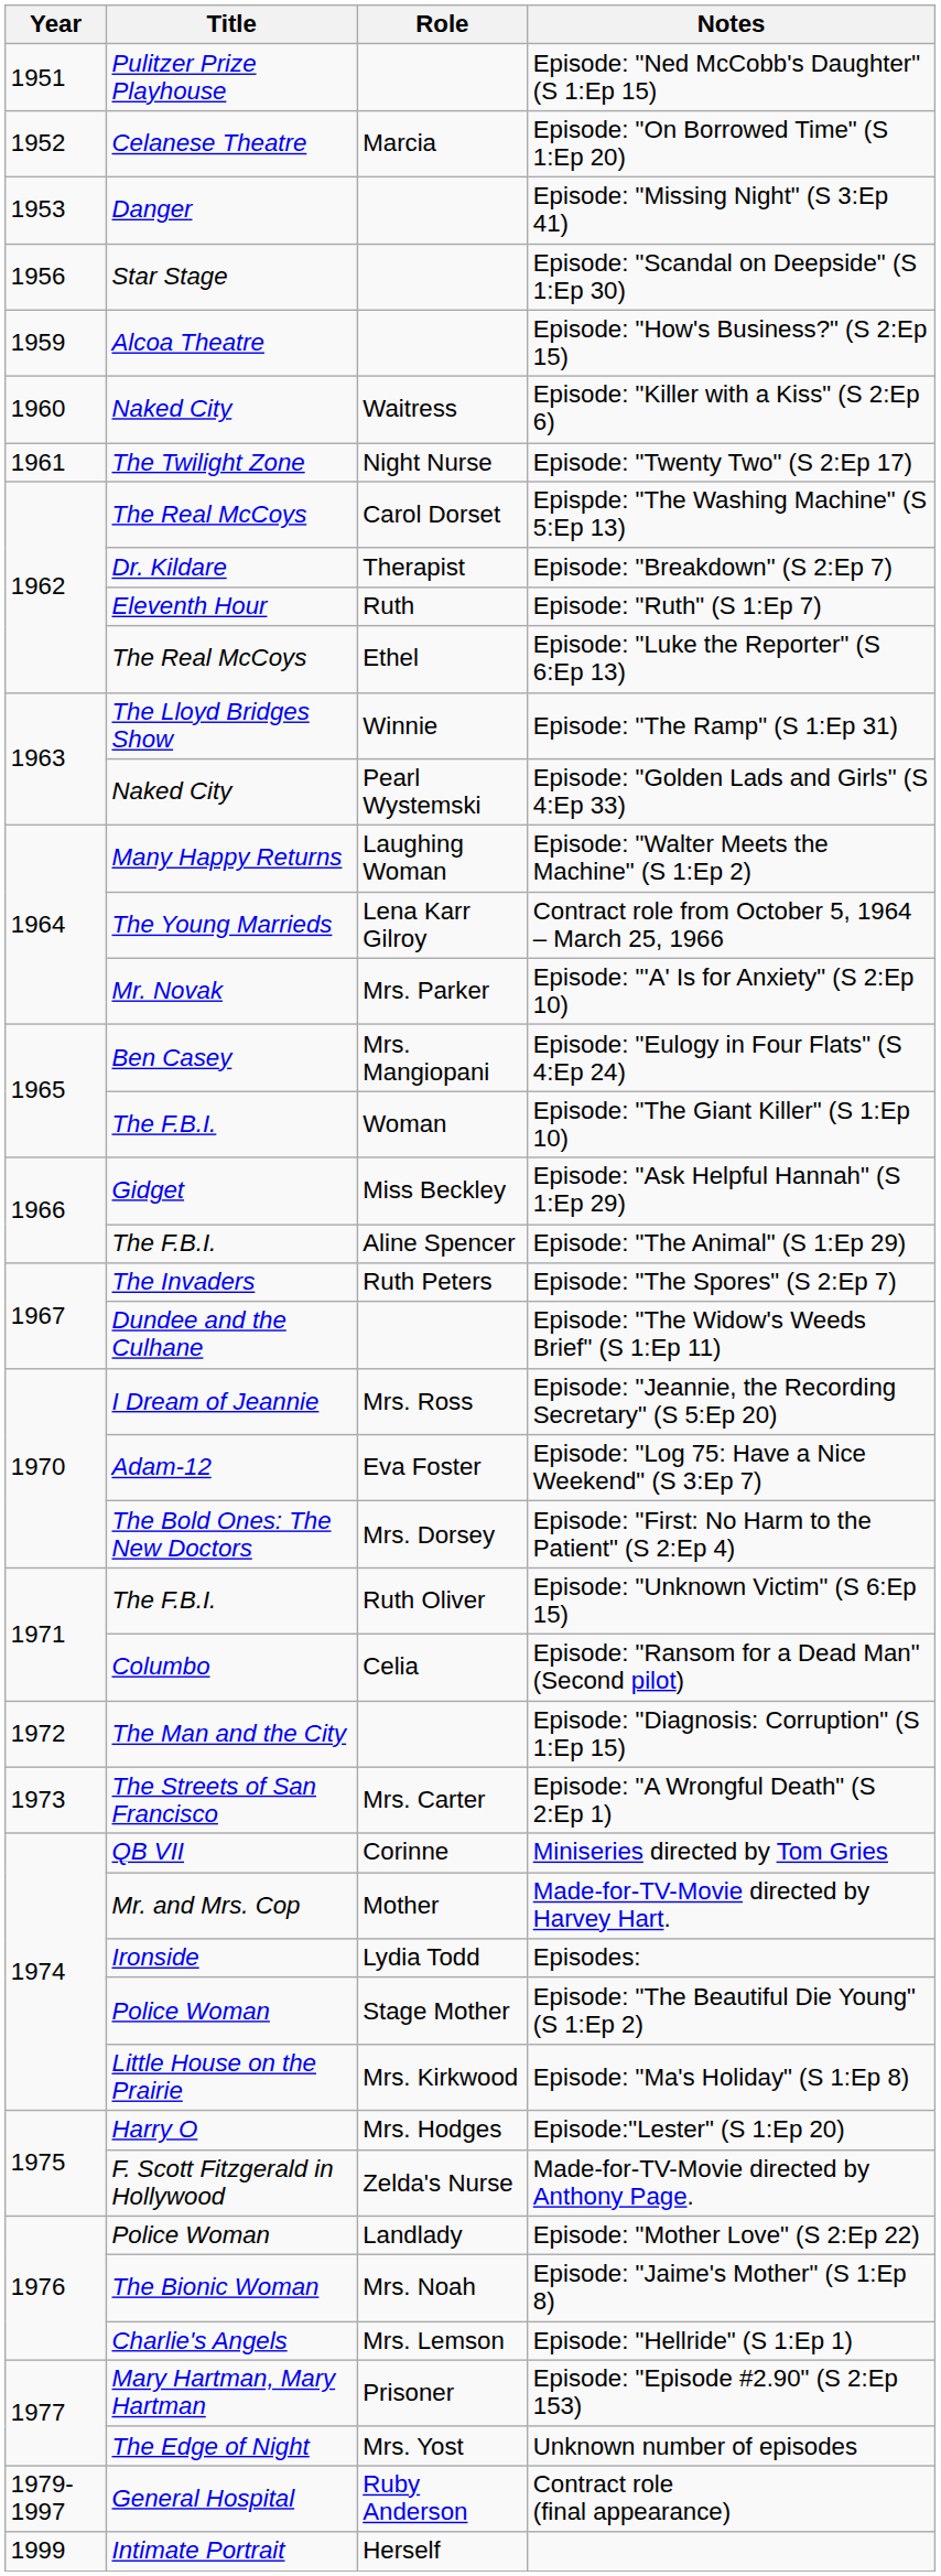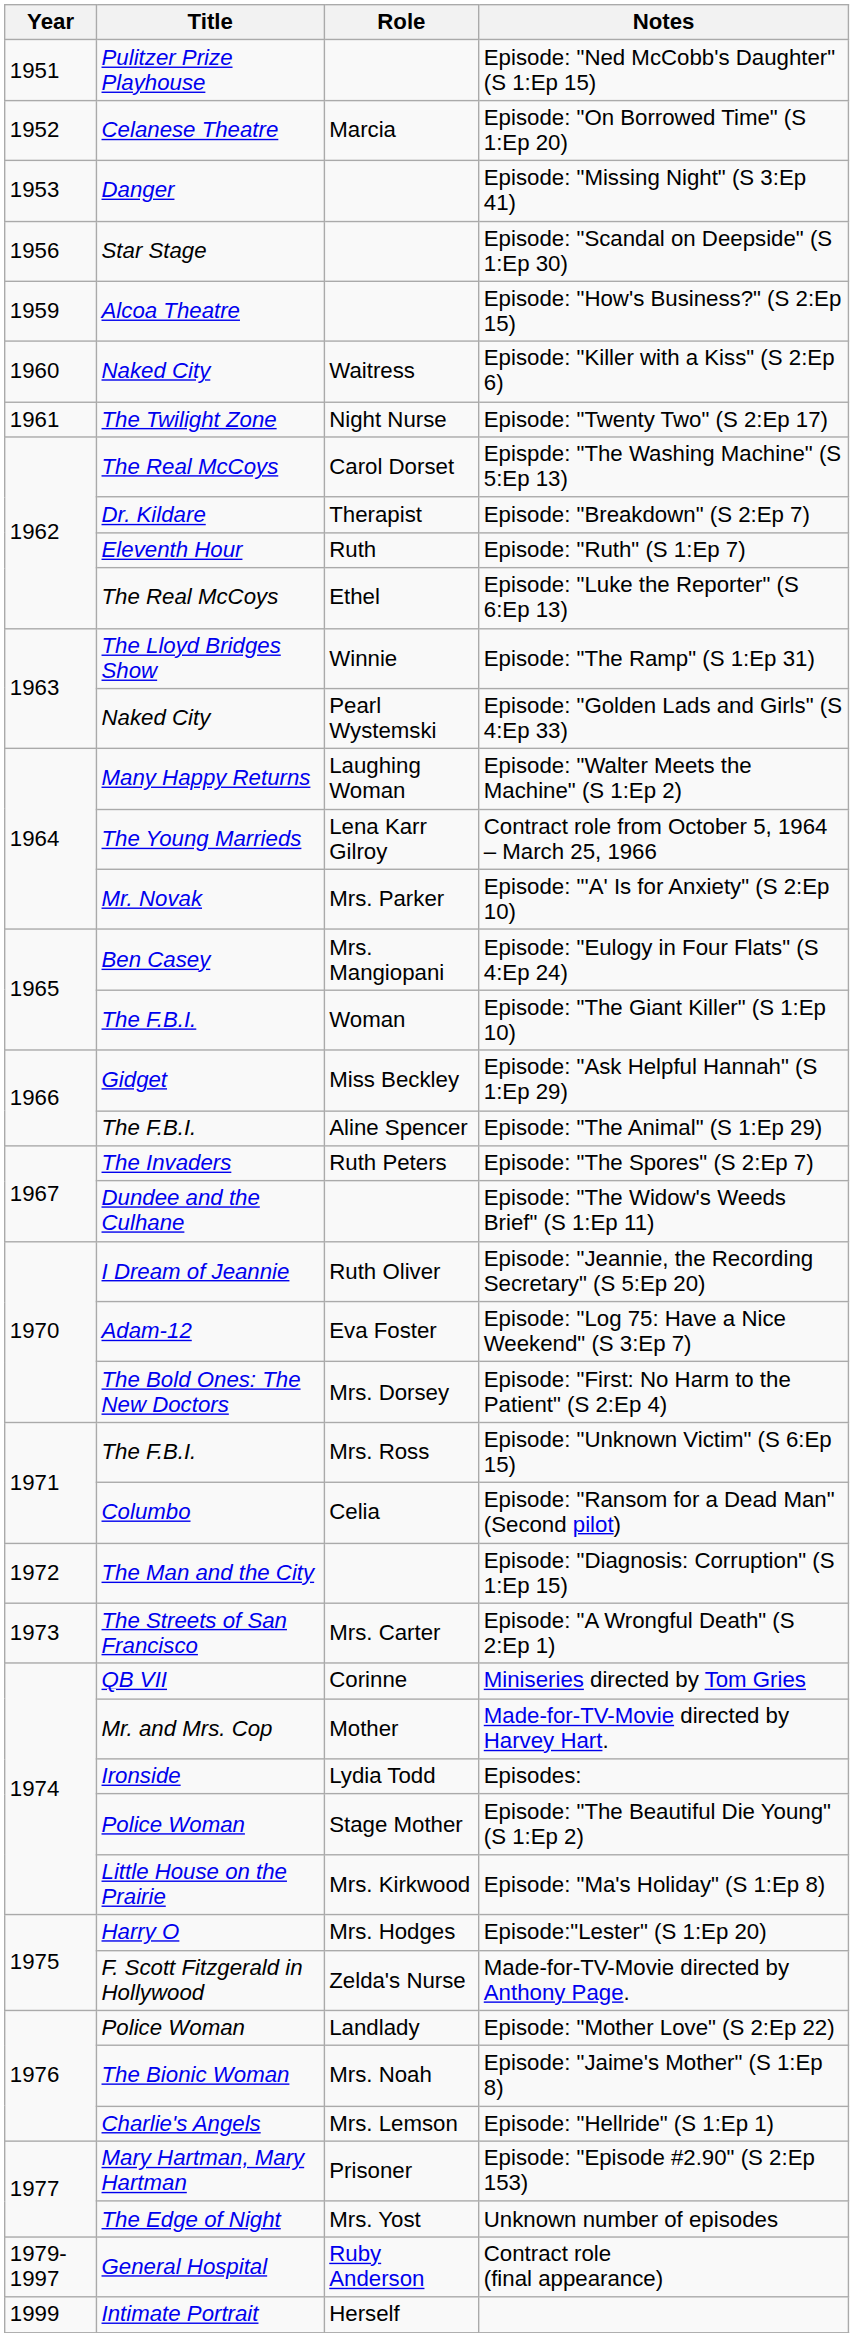Episode: "Jeannie, the Recording Secretary" (S 5:Ep 20) | Role: Mrs. Ross -> Ruth Oliver
Episode: "Unknown Victim" (S 6:Ep 15) | Role: Ruth Oliver -> Mrs. Ross
